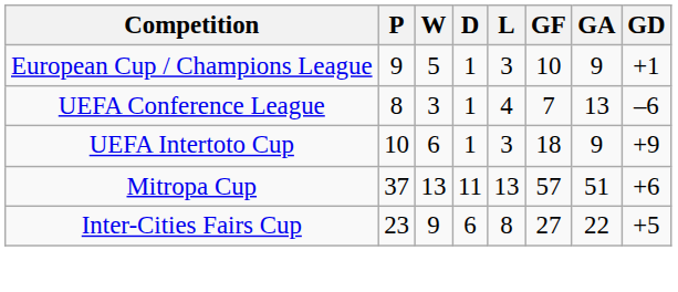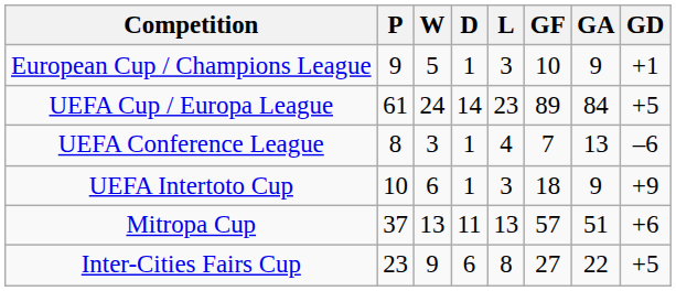+ row: UEFA Cup / Europa League | 61 | 24 | 14 | 23 | 89 | 84 | +5
